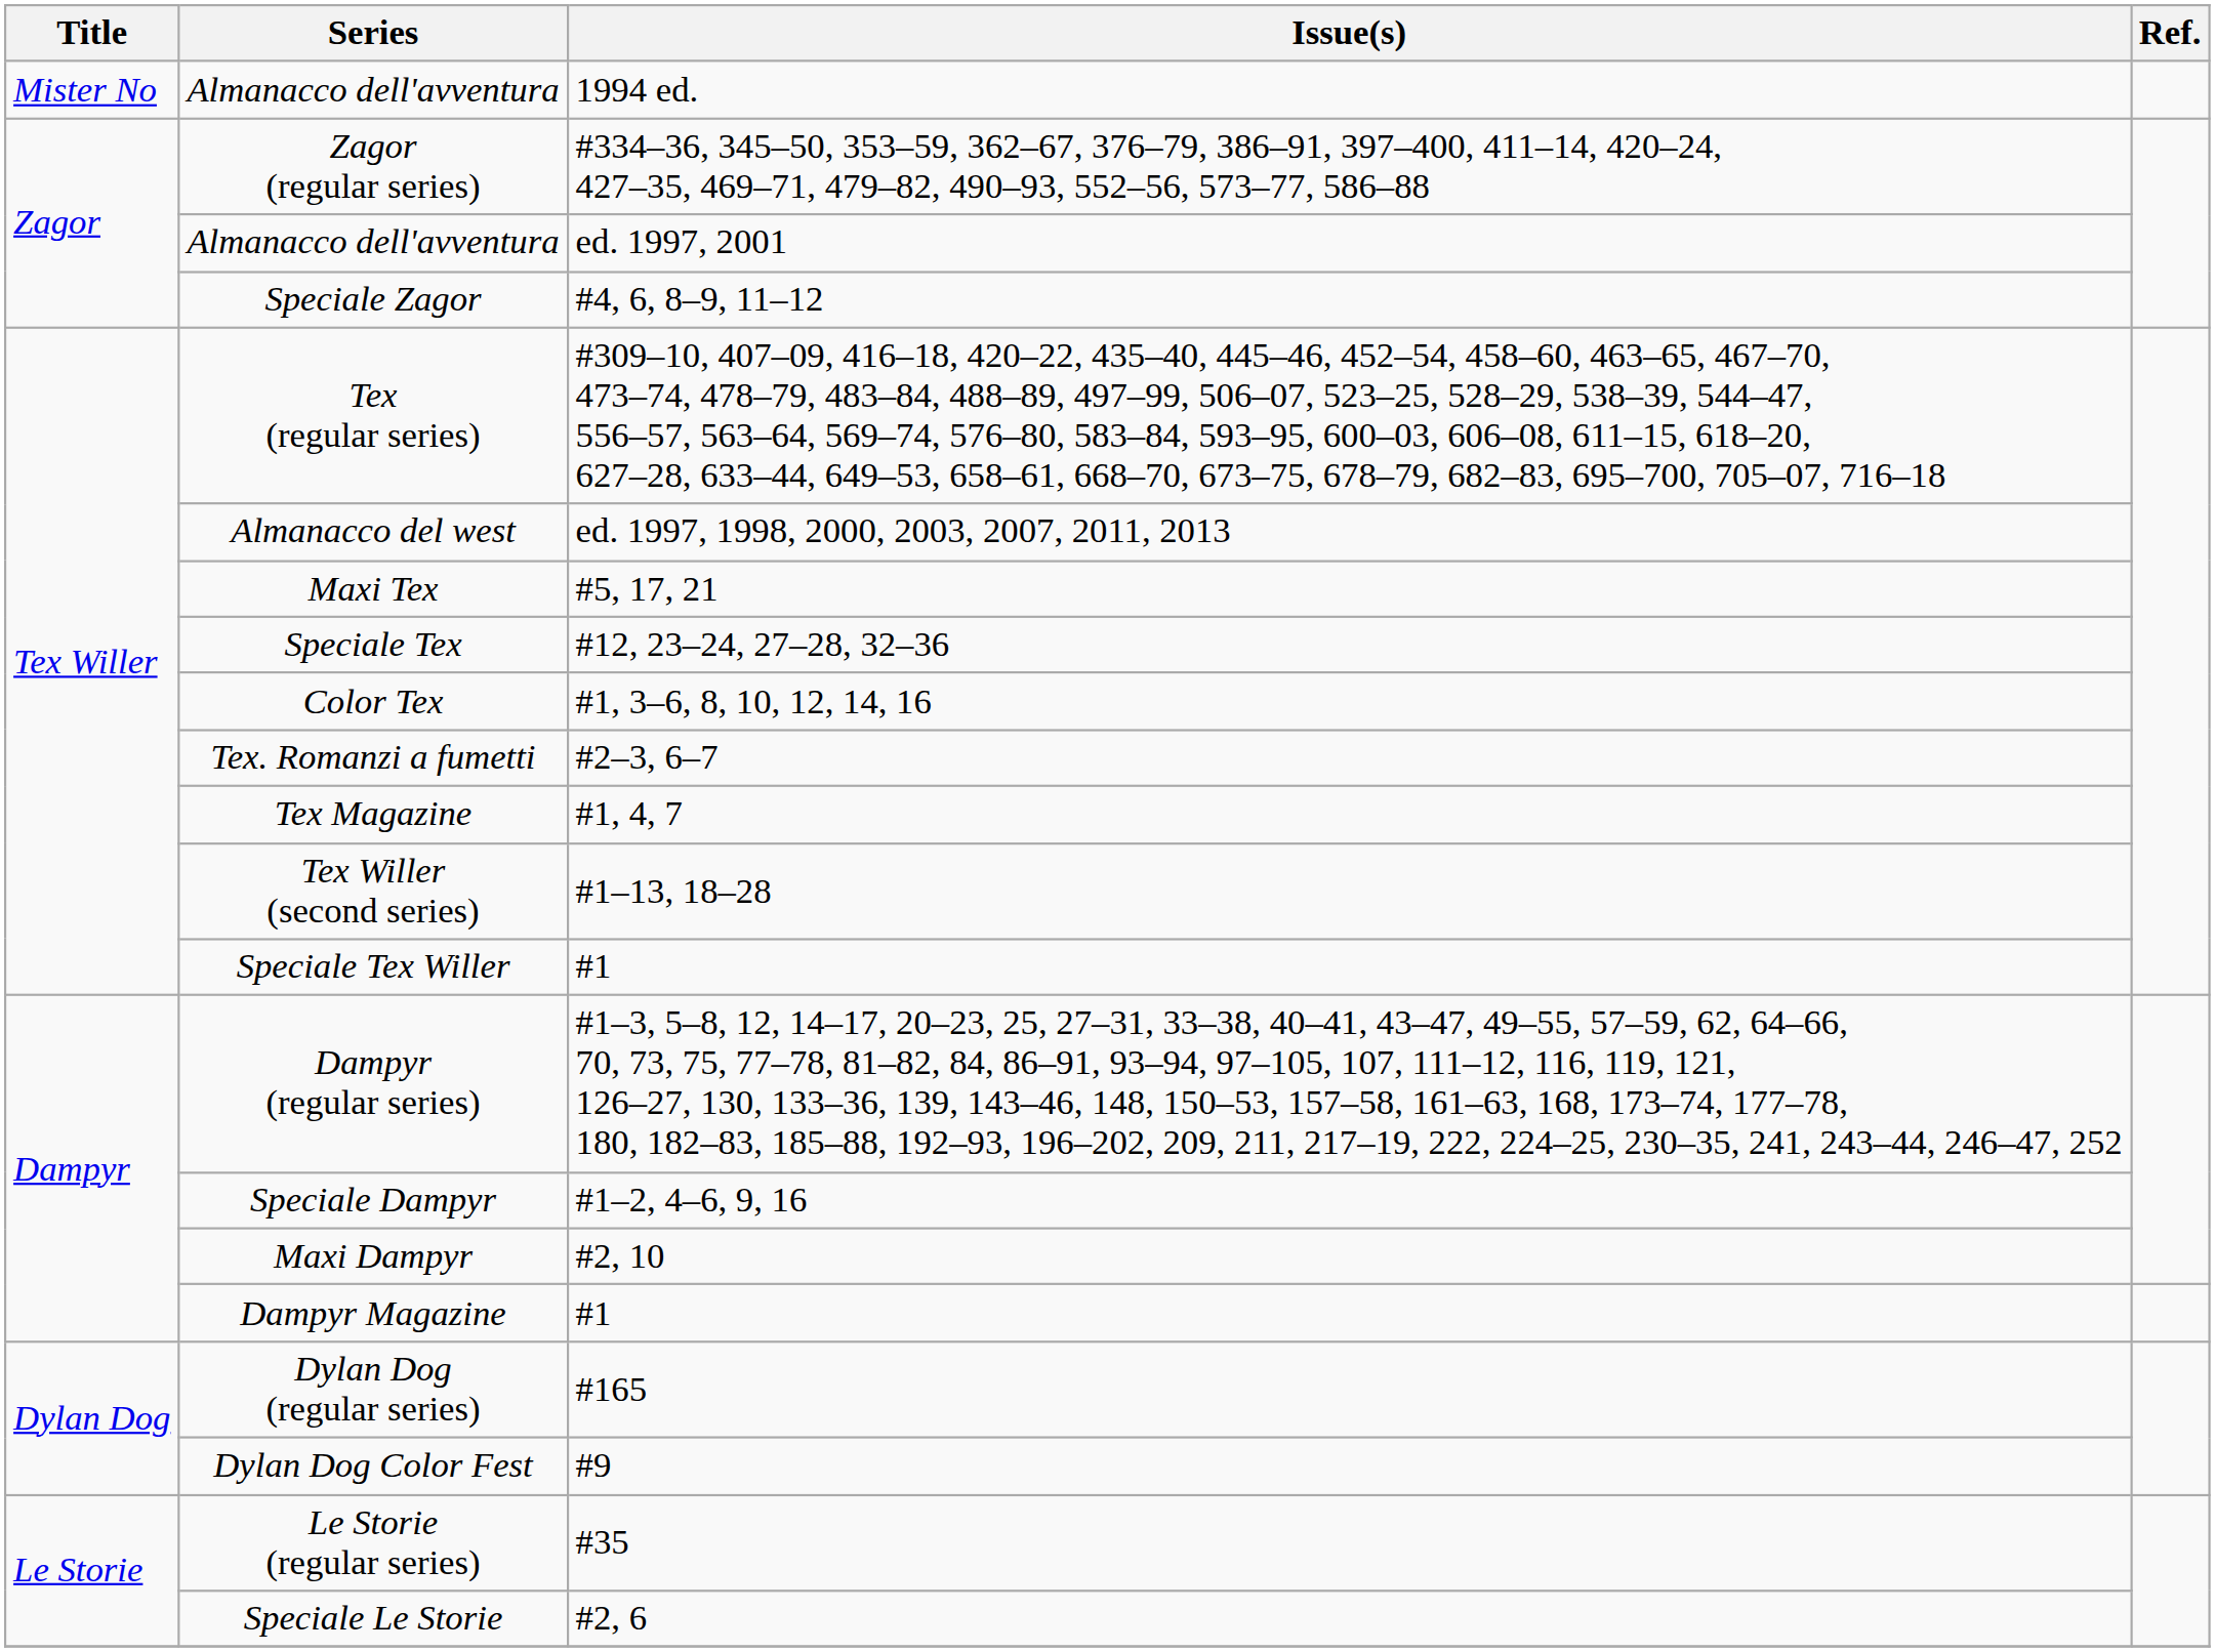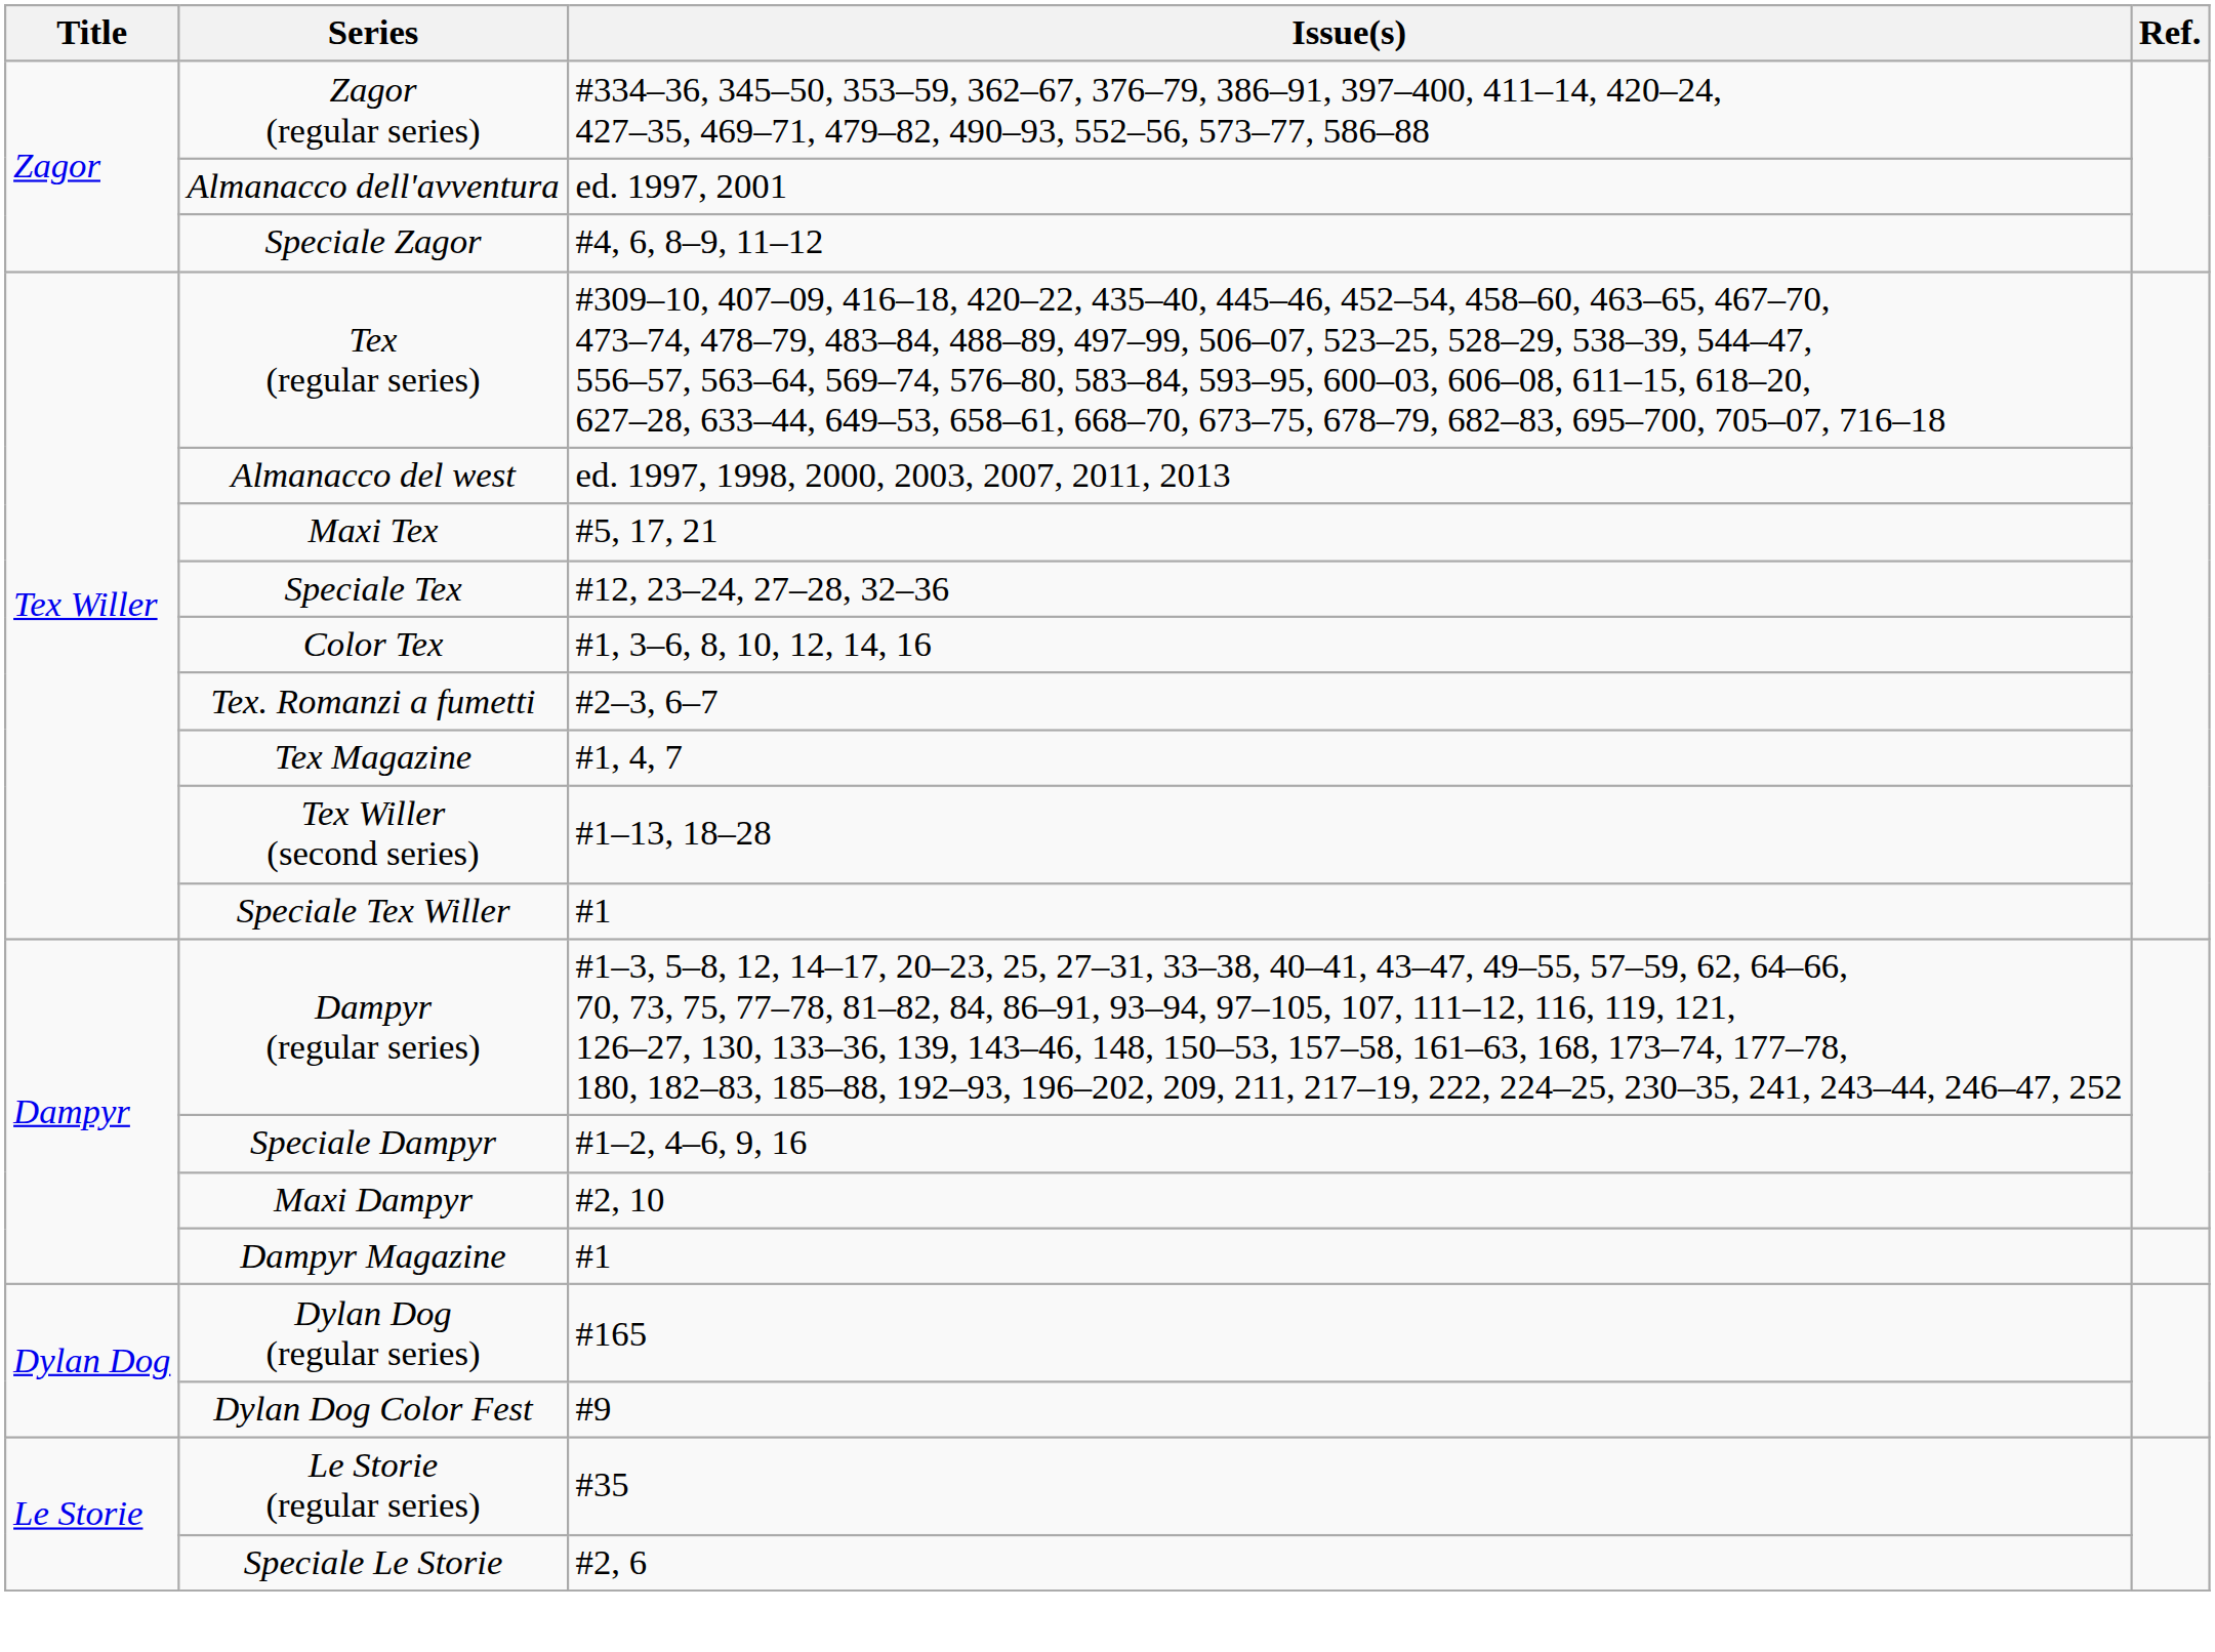- row: Mister No | Almanacco dell'avventura | 1994 ed.
